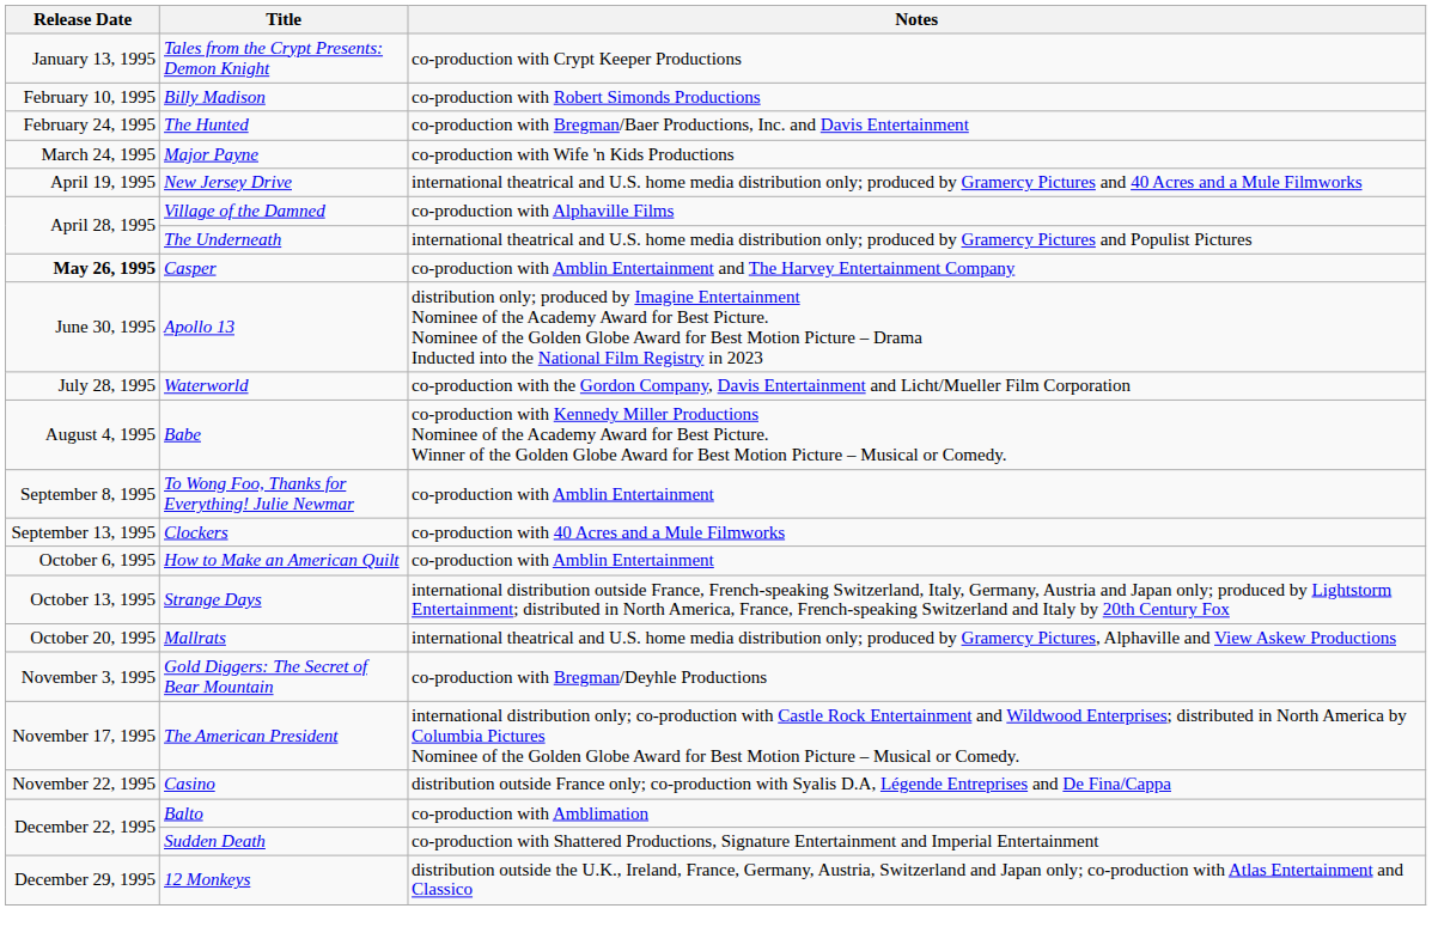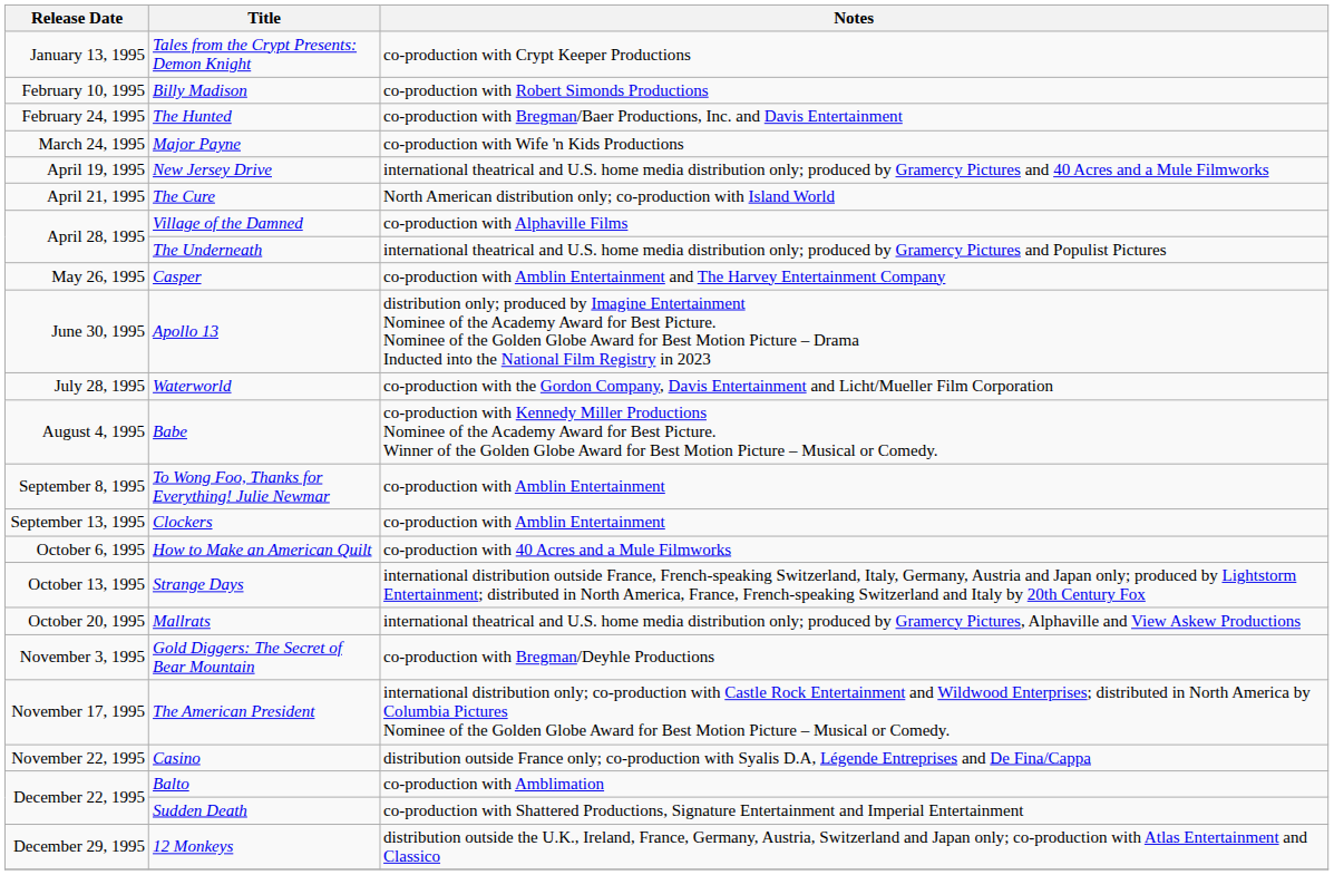+ row: April 21, 1995 | The Cure | North American distribution only; co-production with Island World
Casper | Release Date: bold -> normal
Clockers | Notes: co-production with 40 Acres and a Mule Filmworks -> co-production with Amblin Entertainment
How to Make an American Quilt | Notes: co-production with Amblin Entertainment -> co-production with 40 Acres and a Mule Filmworks
